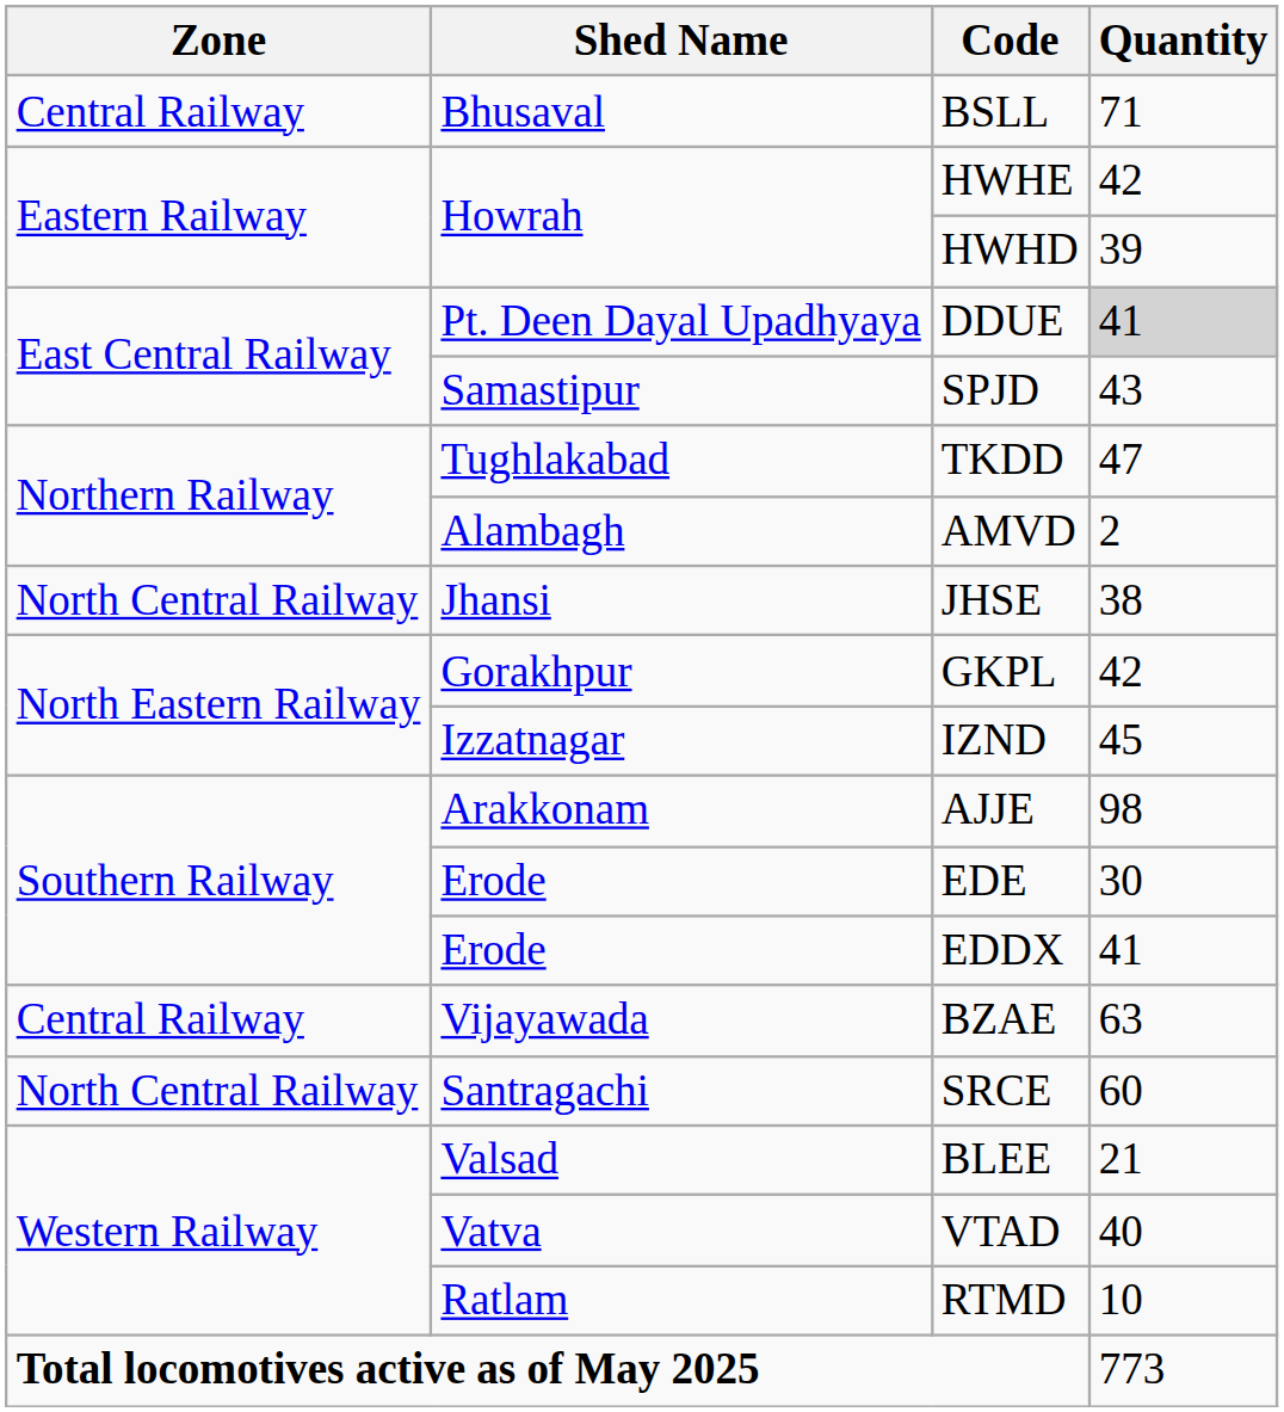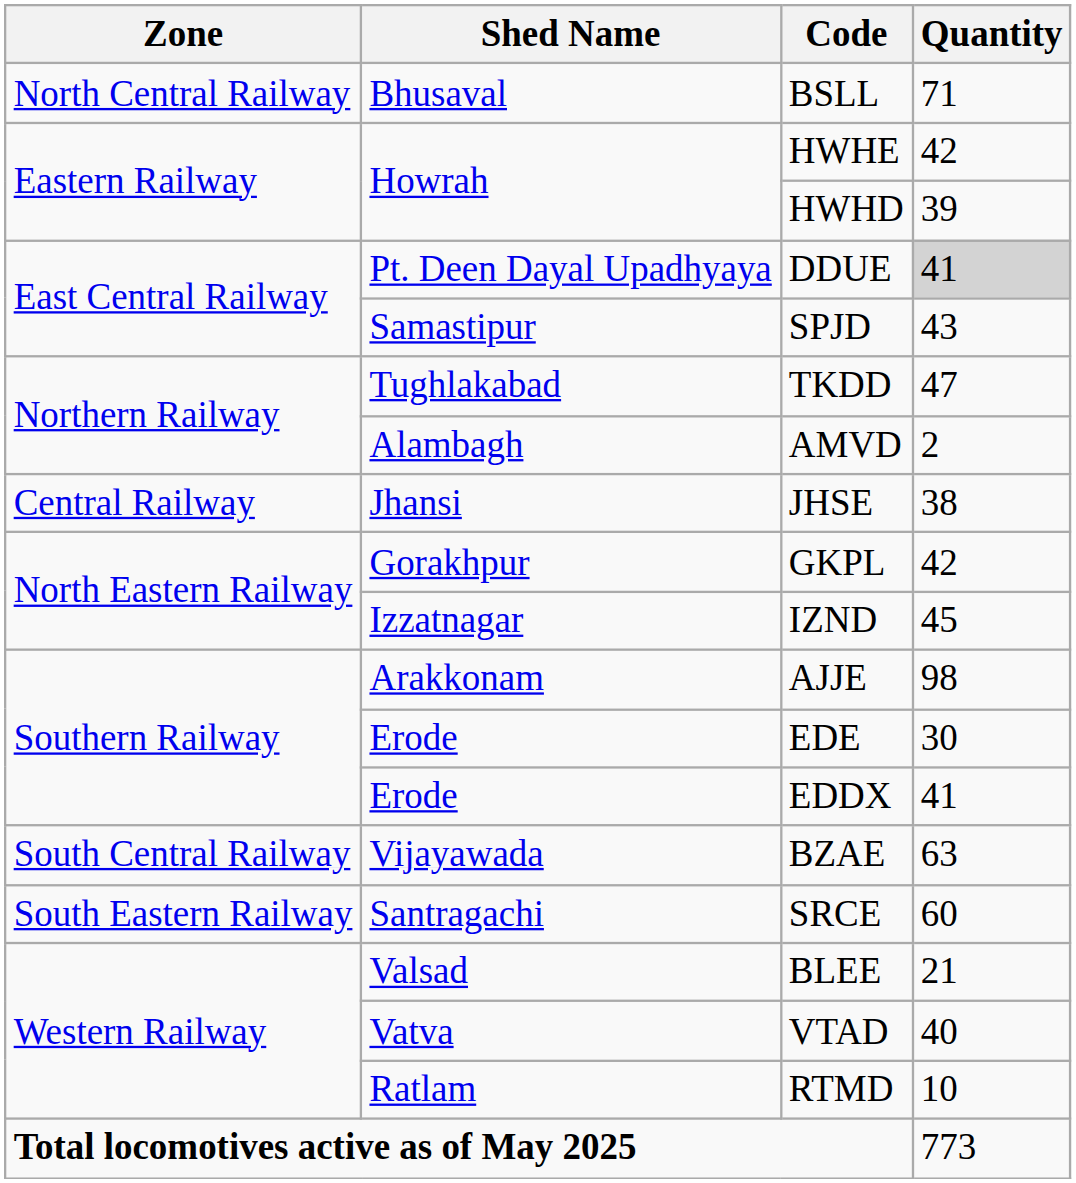BSLL | Zone: Central Railway -> North Central Railway
JHSE | Zone: North Central Railway -> Central Railway
BZAE | Zone: Central Railway -> South Central Railway
SRCE | Zone: North Central Railway -> South Eastern Railway
